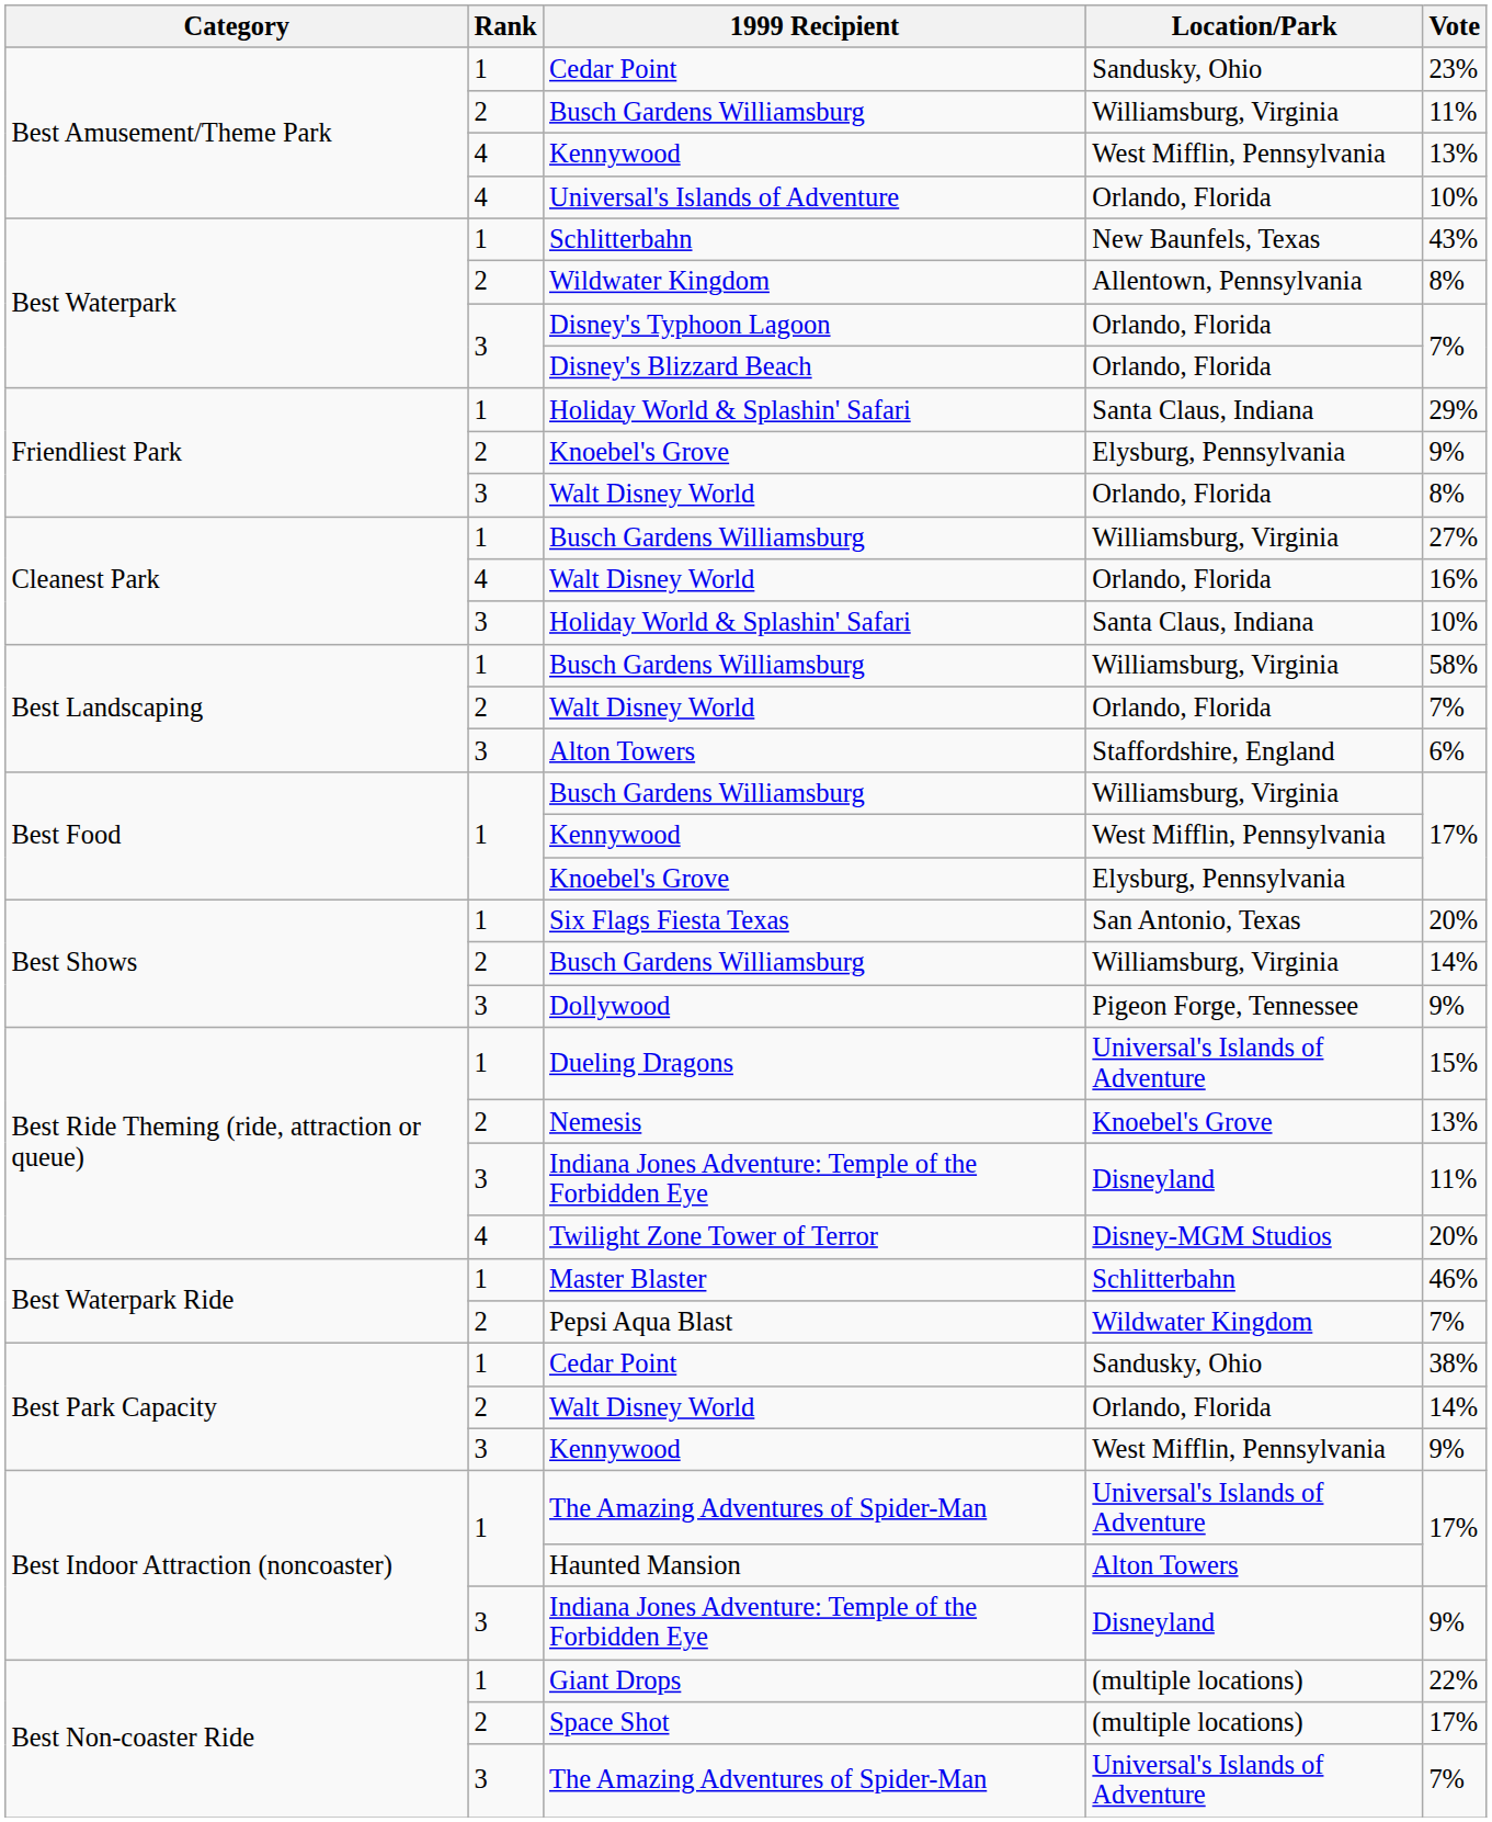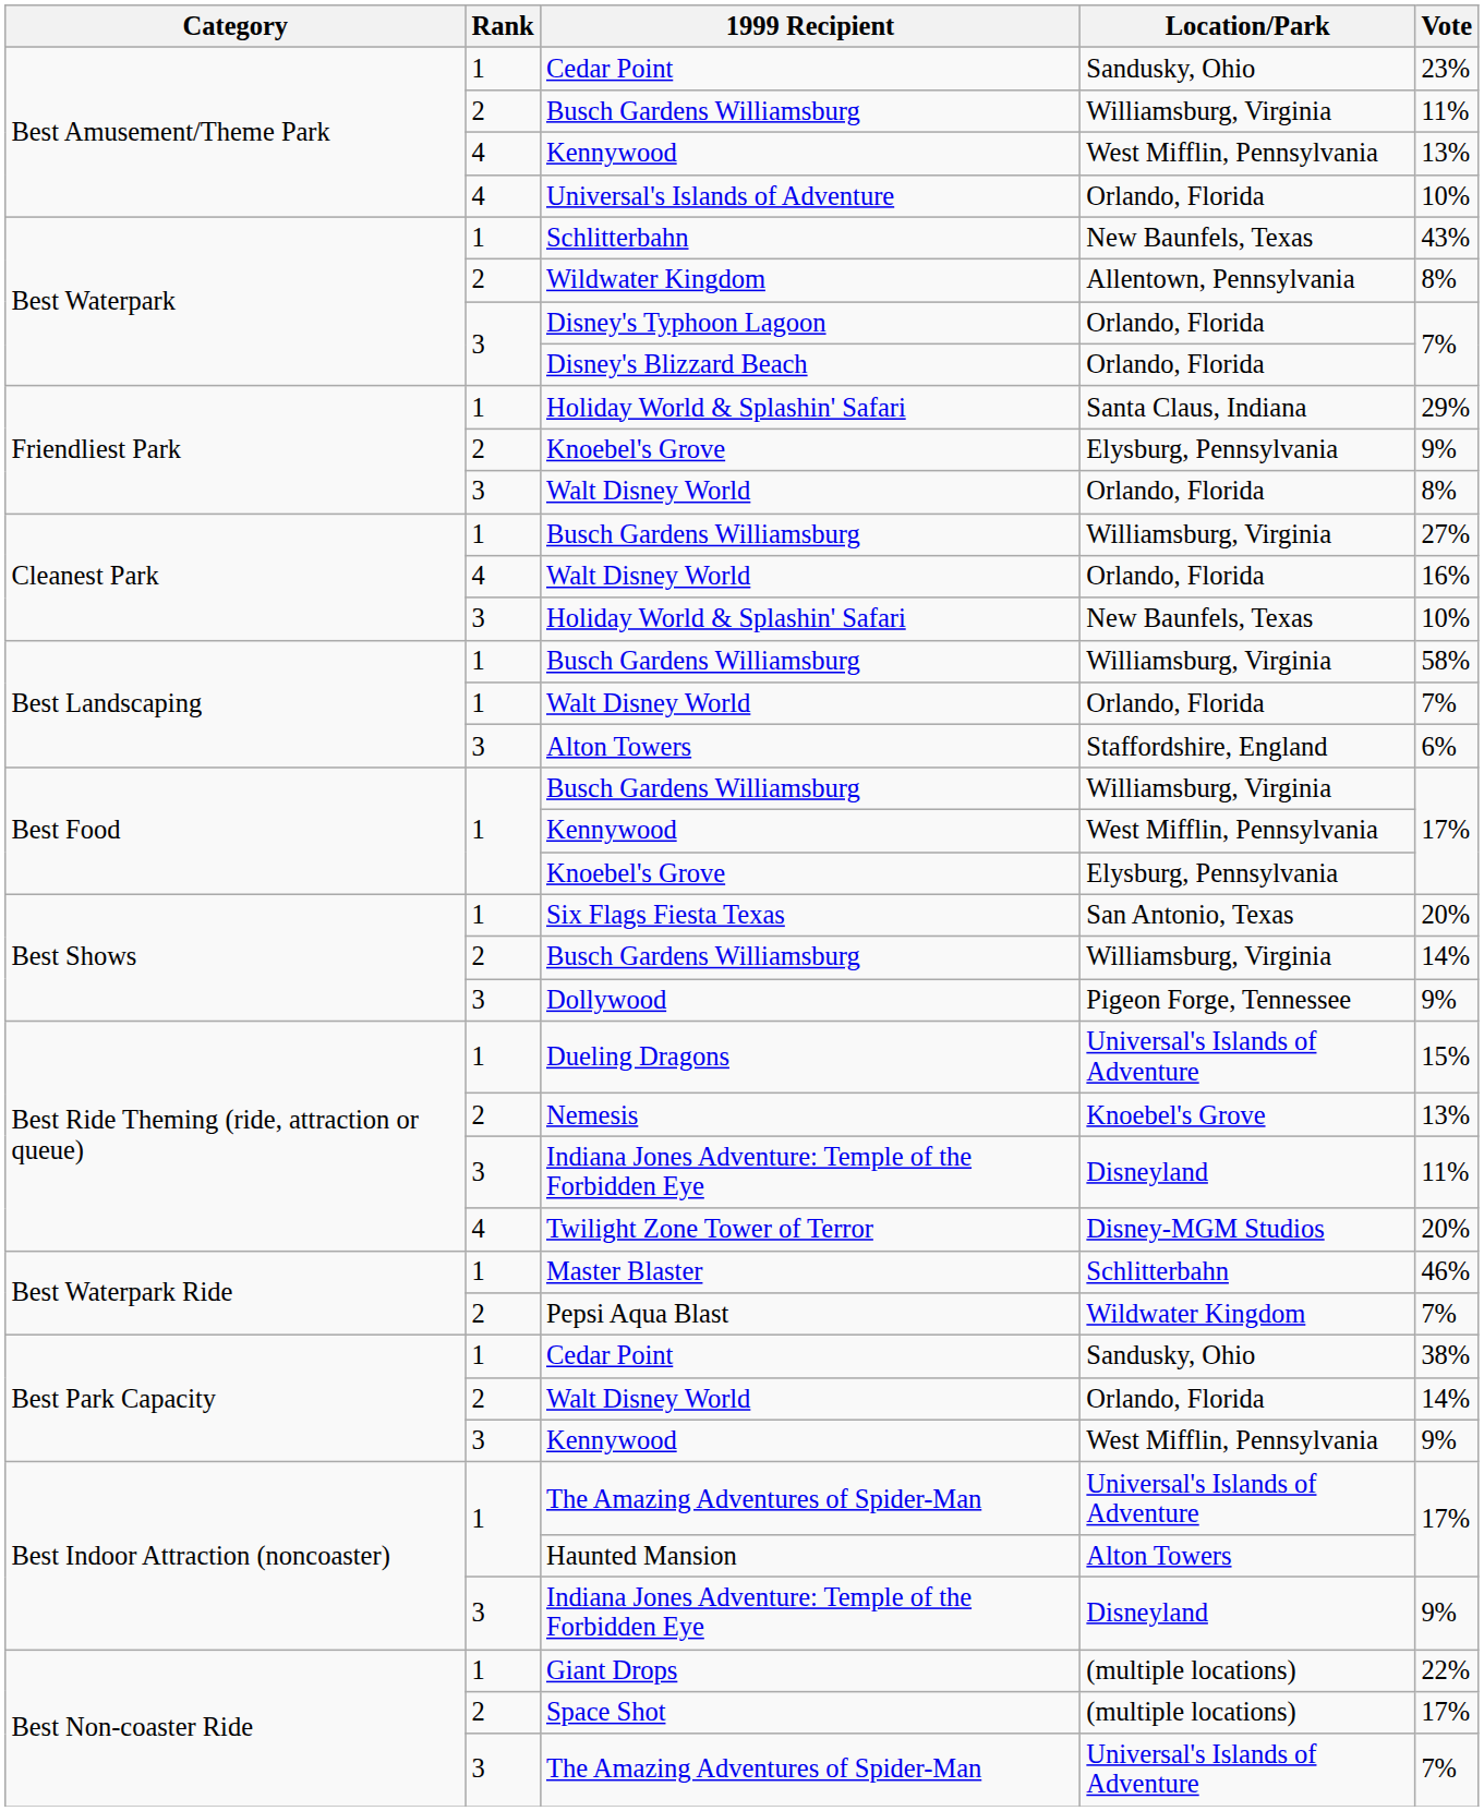Cleanest Park / Holiday World & Splashin' Safari | Location/Park: Santa Claus, Indiana -> New Baunfels, Texas
Best Landscaping / Walt Disney World | Rank: 2 -> 1
